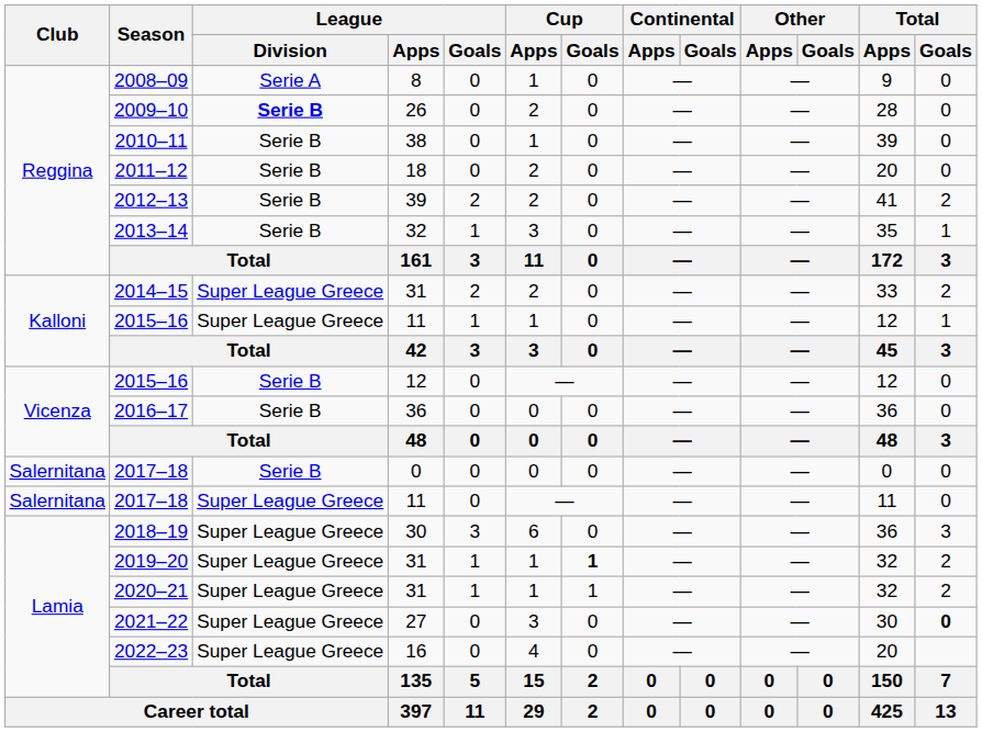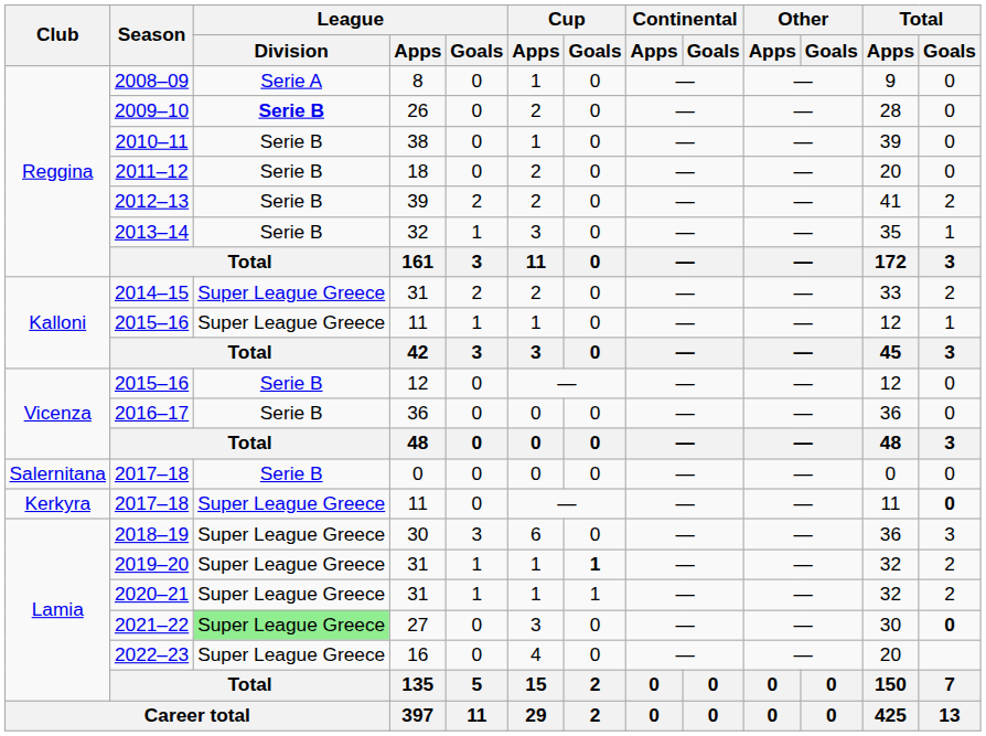2017–18 / 11 | Club: Salernitana -> Kerkyra
2017–18 / 11 | Total / Goals: normal -> bold
2021–22 | League / Division: no background -> lightgreen background
